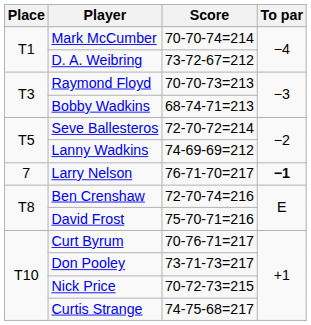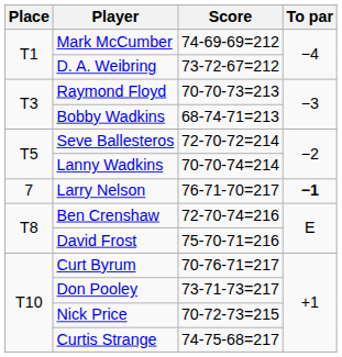Mark McCumber | Score: 70-70-74=214 -> 74-69-69=212
Lanny Wadkins | Score: 74-69-69=212 -> 70-70-74=214
